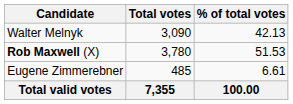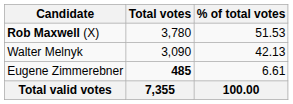rows swapped: Rob Maxwell (X) <-> Walter Melnyk
Eugene Zimmerebner | Total votes: normal -> bold
